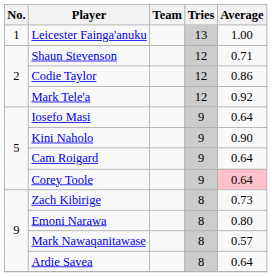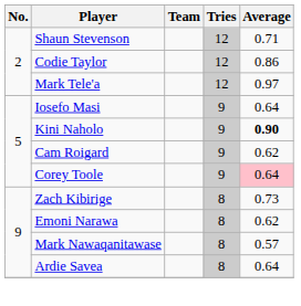- row: 1 | Leicester Fainga'anuku | 13 | 1.00
Mark Tele'a | Average: 0.92 -> 0.97
Kini Naholo | Average: normal -> bold
Cam Roigard | Average: 0.64 -> 0.62
Emoni Narawa | Average: 0.80 -> 0.62
